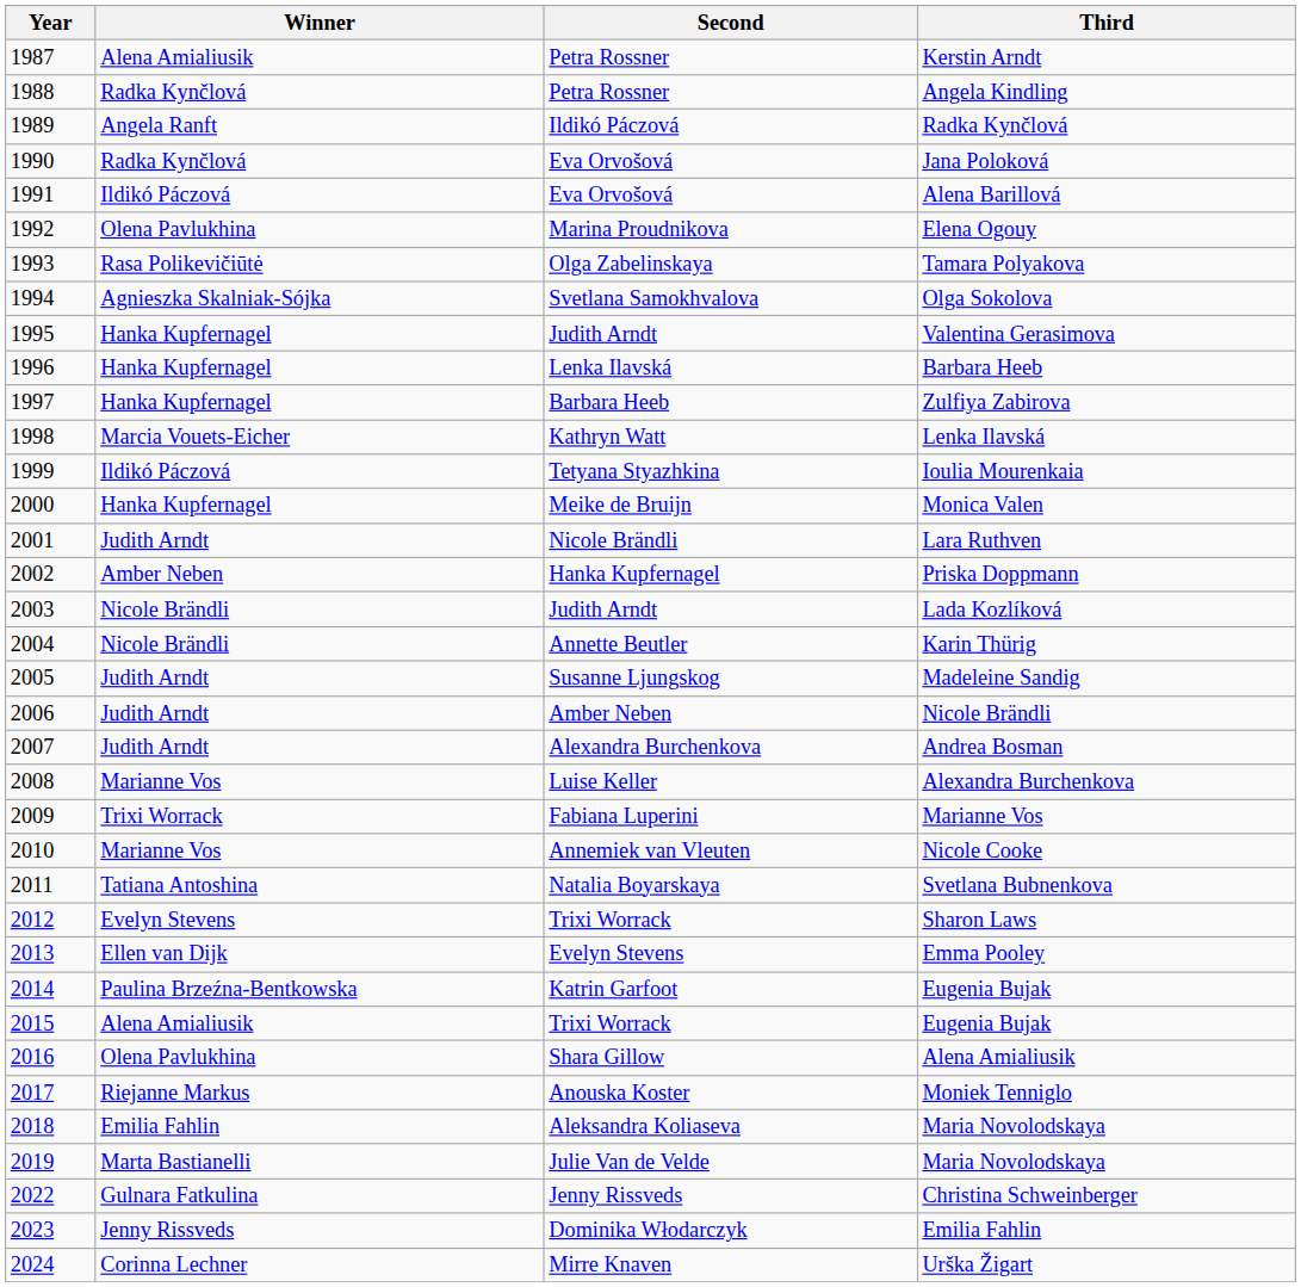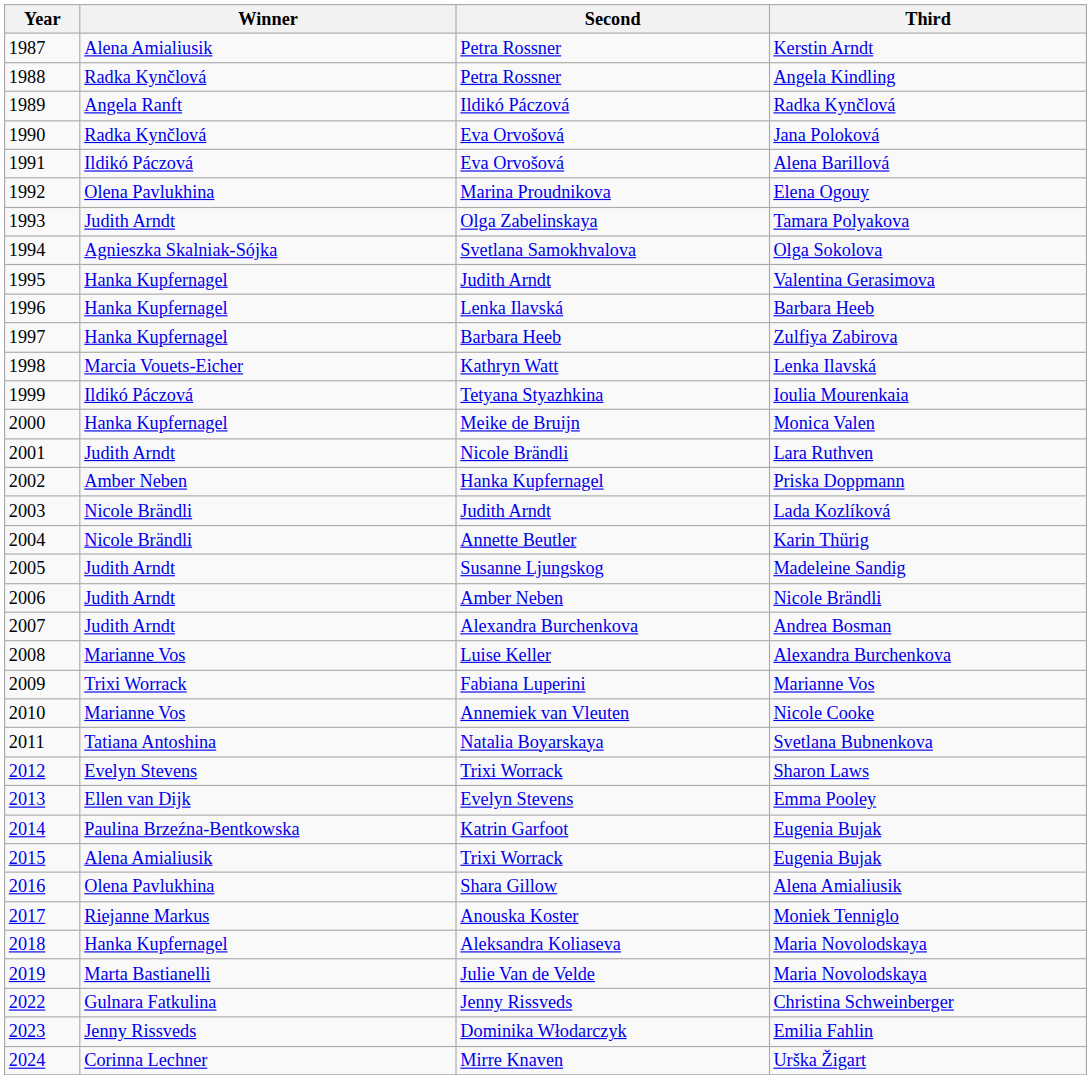Tamara Polyakova | Winner: Rasa Polikevičiūtė -> Judith Arndt
2018 / Maria Novolodskaya | Winner: Emilia Fahlin -> Hanka Kupfernagel
